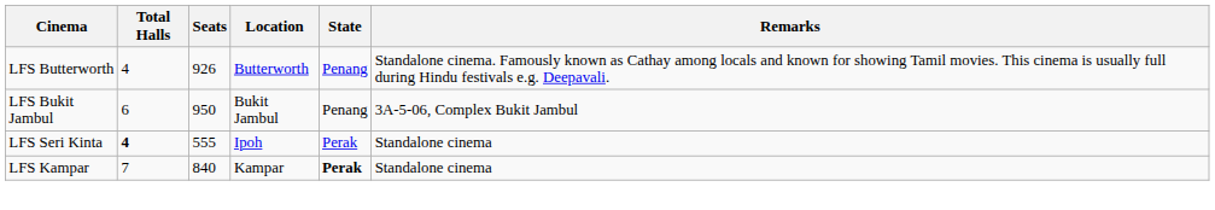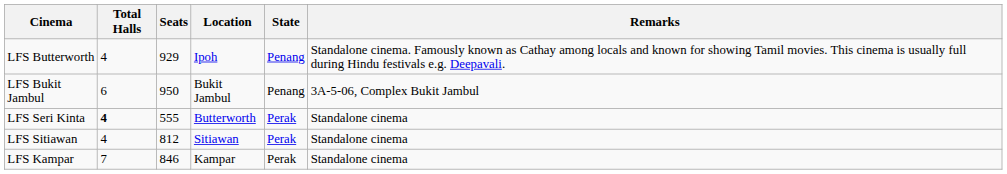LFS Butterworth | Seats: 926 -> 929
LFS Butterworth | Location: Butterworth -> Ipoh
LFS Seri Kinta | Location: Ipoh -> Butterworth
+ row: LFS Sitiawan | 4 | 812 | Sitiawan | Perak | Standalone cinema
LFS Kampar | Seats: 840 -> 846
LFS Kampar | State: bold -> normal
